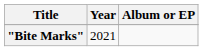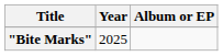"Bite Marks" | Year: 2021 -> 2025
